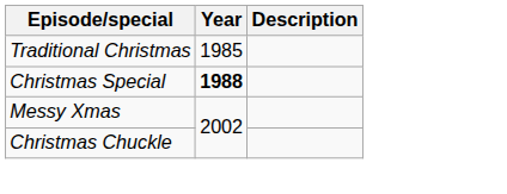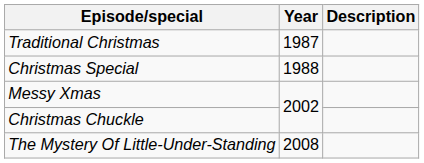Traditional Christmas | Year: 1985 -> 1987
Christmas Special | Year: bold -> normal
+ row: The Mystery Of Little-Under-Standing | 2008
